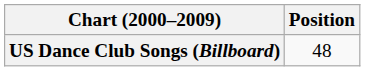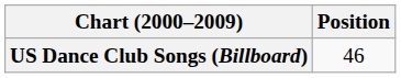US Dance Club Songs (Billboard) | Position: 48 -> 46
